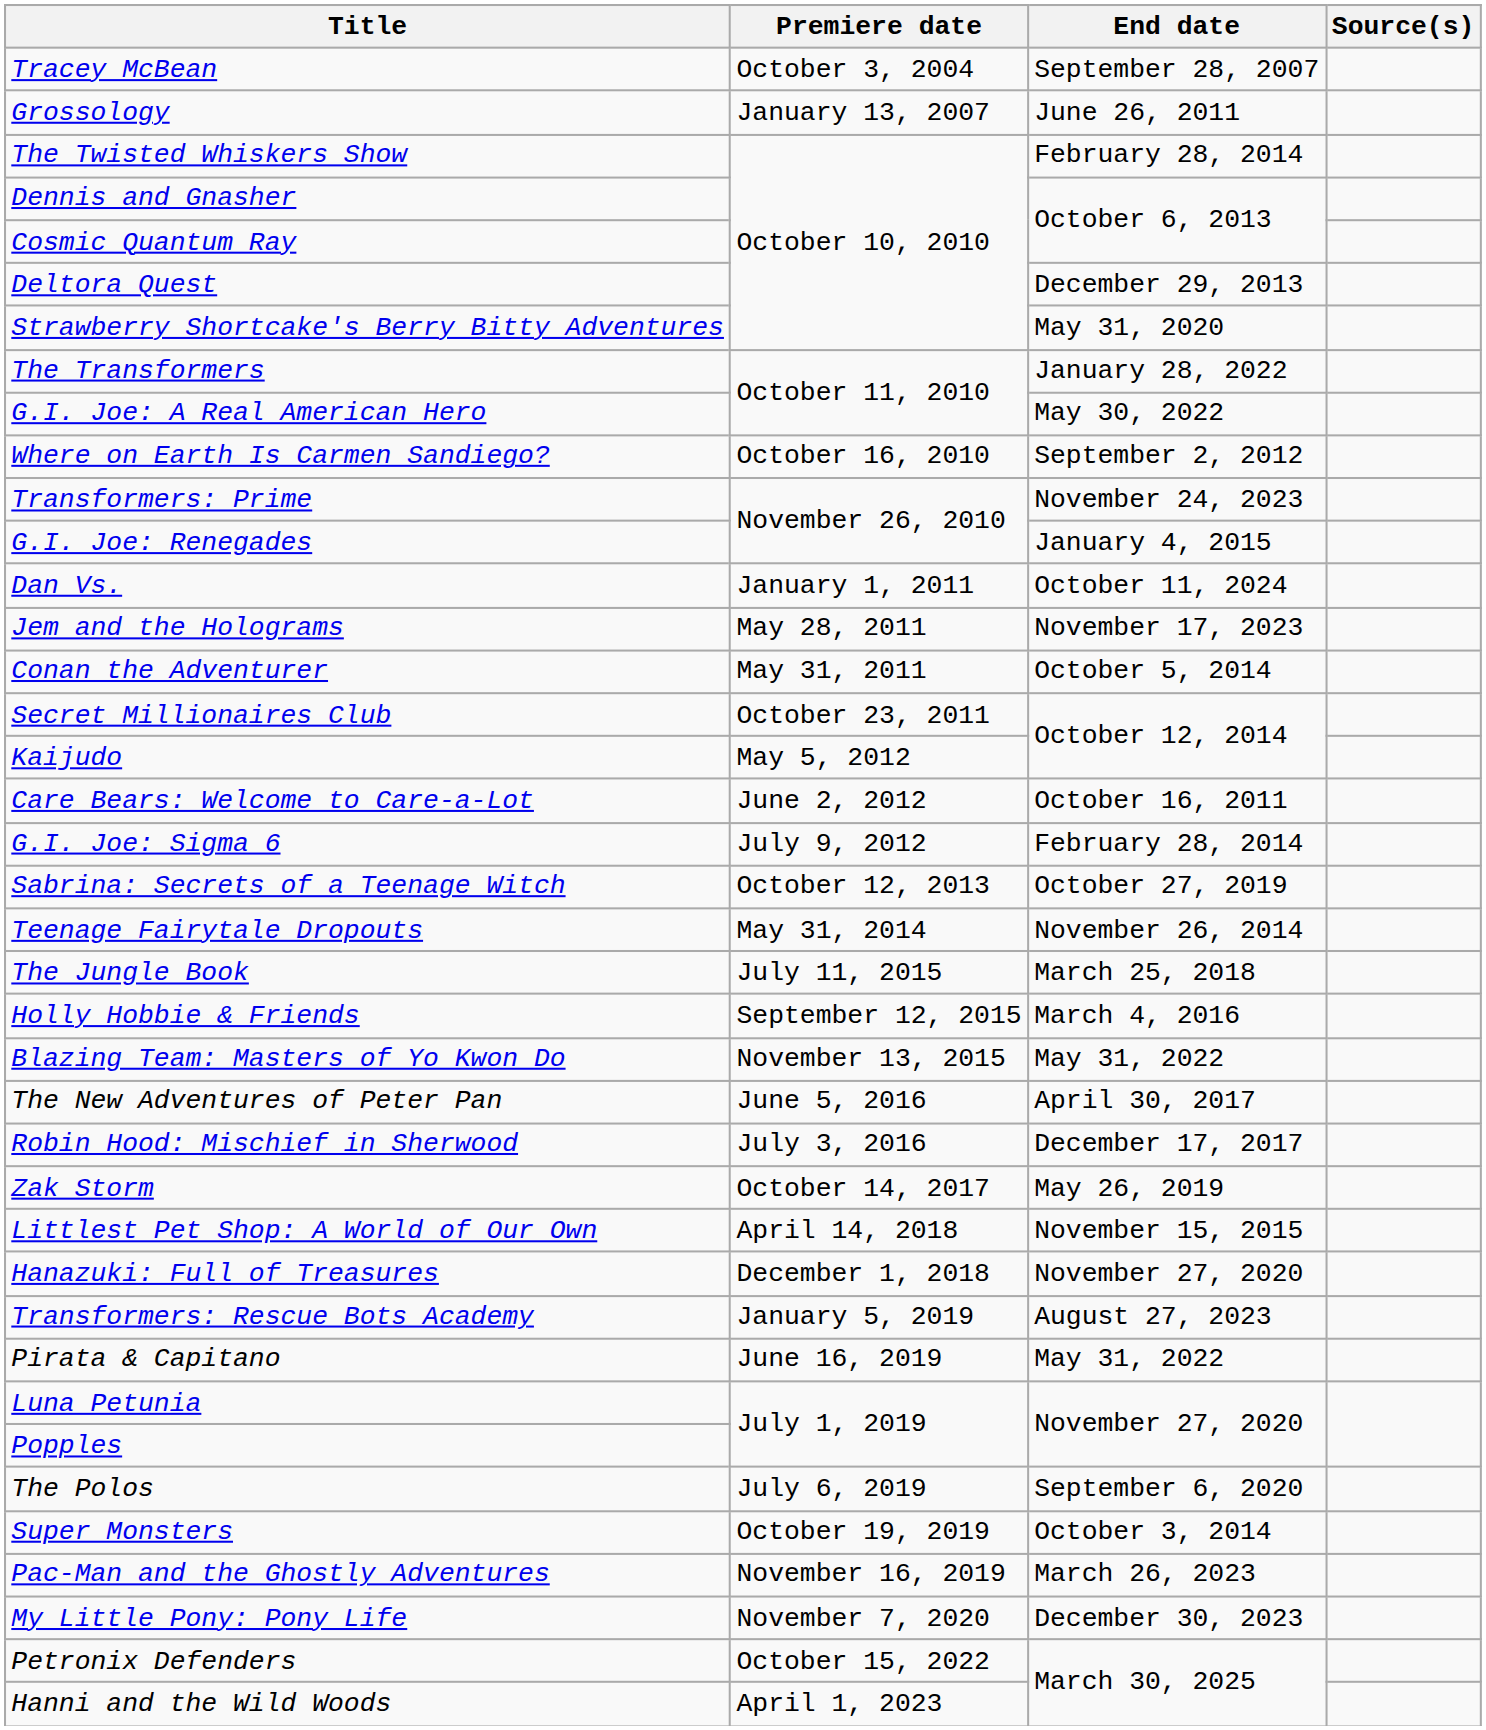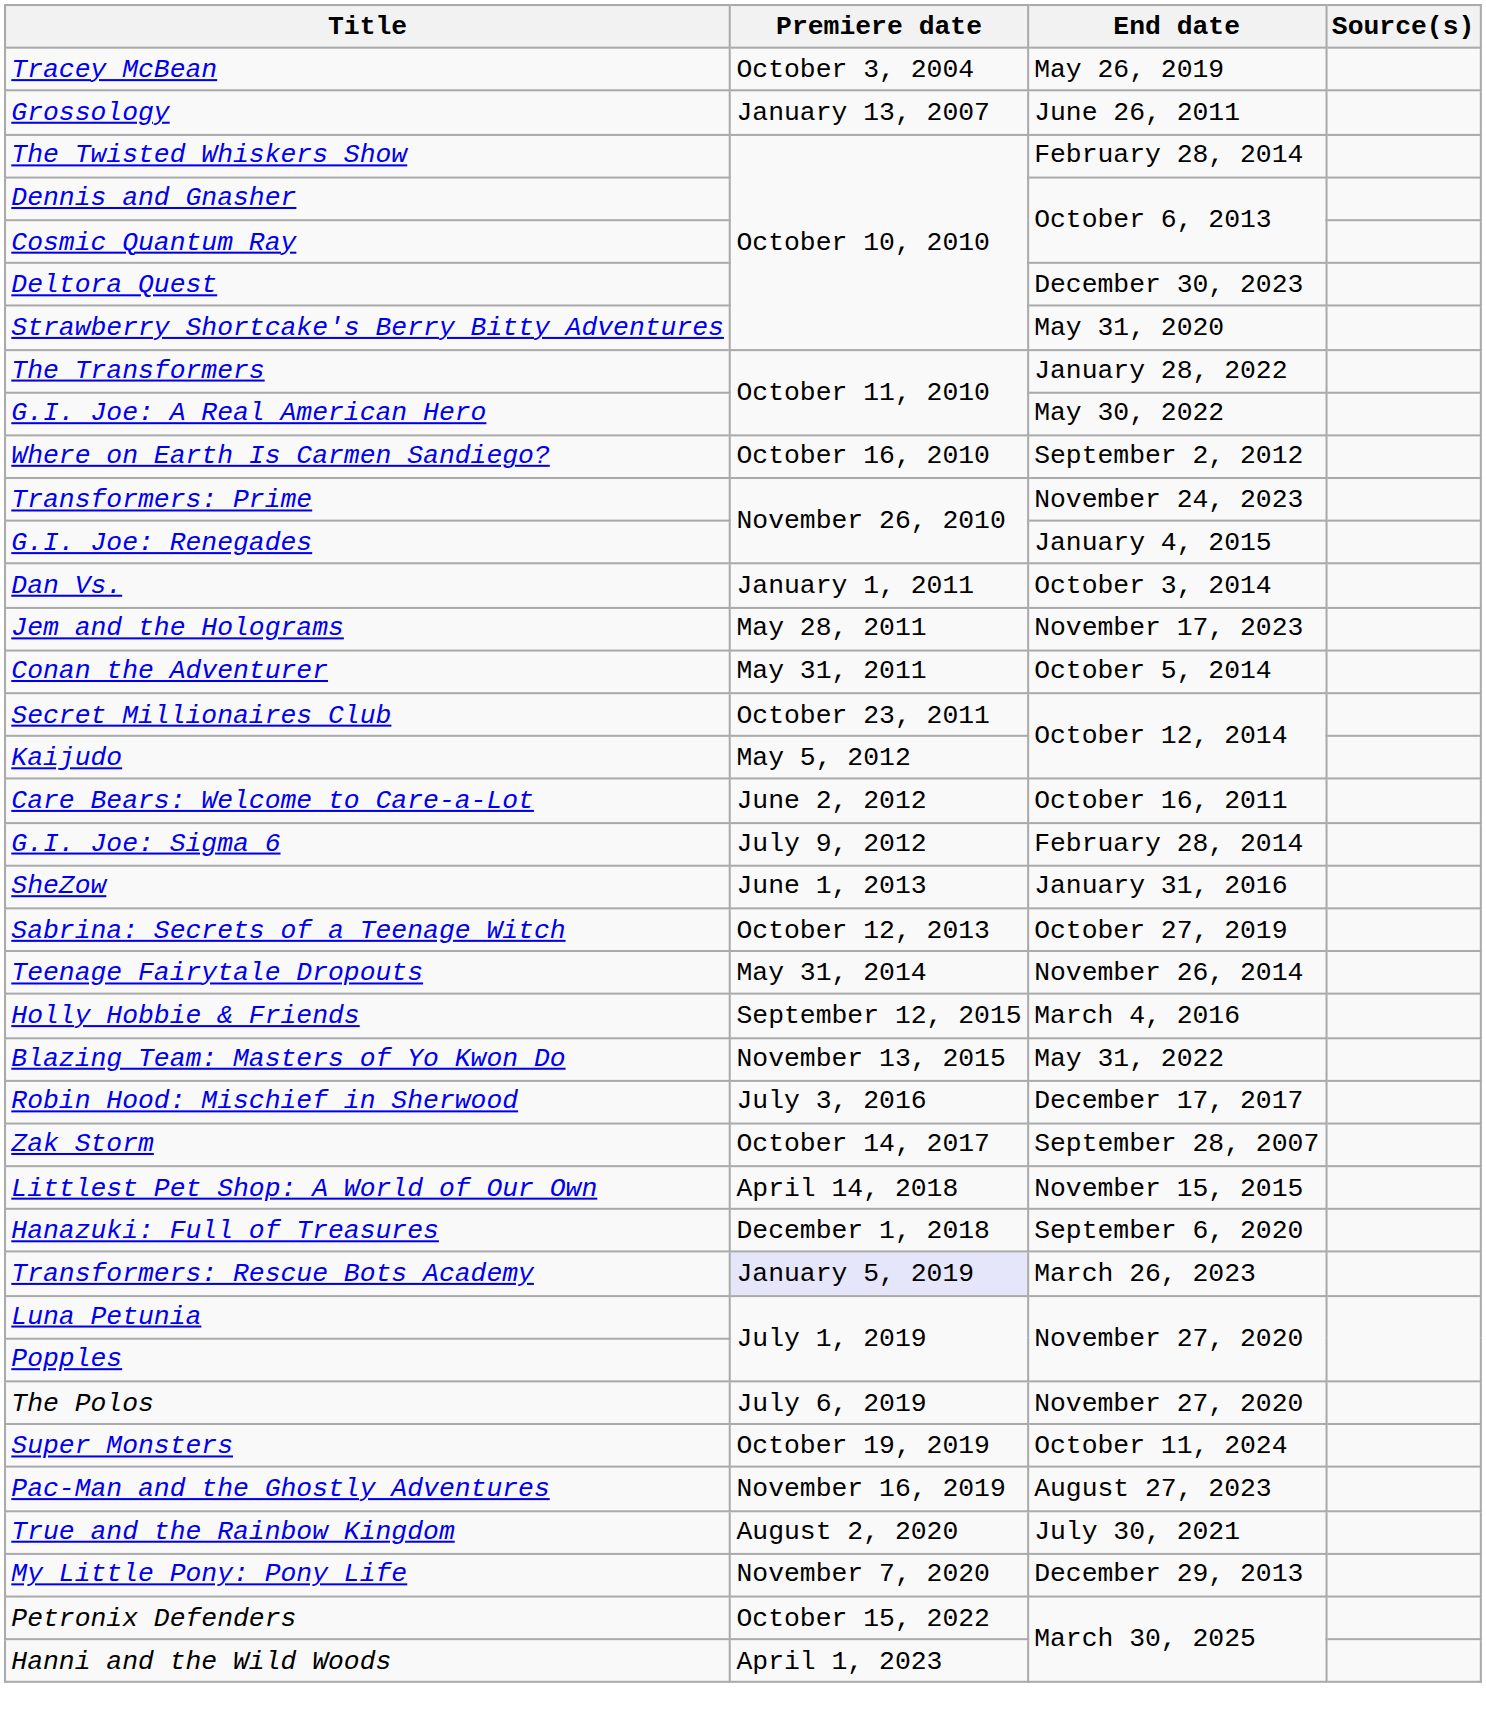Tracey McBean | End date: September 28, 2007 -> May 26, 2019
Deltora Quest | End date: December 29, 2013 -> December 30, 2023
Dan Vs. | End date: October 11, 2024 -> October 3, 2014
+ row: SheZow | June 1, 2013 | January 31, 2016
- row: The Jungle Book | July 11, 2015 | March 25, 2018
- row: The New Adventures of Peter Pan | June 5, 2016 | April 30, 2017
Zak Storm | End date: May 26, 2019 -> September 28, 2007
Hanazuki: Full of Treasures | End date: November 27, 2020 -> September 6, 2020
Transformers: Rescue Bots Academy | Premiere date: no background -> lavender background
Transformers: Rescue Bots Academy | End date: August 27, 2023 -> March 26, 2023
- row: Pirata & Capitano | June 16, 2019 | May 31, 2022
The Polos | End date: September 6, 2020 -> November 27, 2020
Super Monsters | End date: October 3, 2014 -> October 11, 2024
Pac-Man and the Ghostly Adventures | End date: March 26, 2023 -> August 27, 2023
+ row: True and the Rainbow Kingdom | August 2, 2020 | July 30, 2021
My Little Pony: Pony Life | End date: December 30, 2023 -> December 29, 2013
